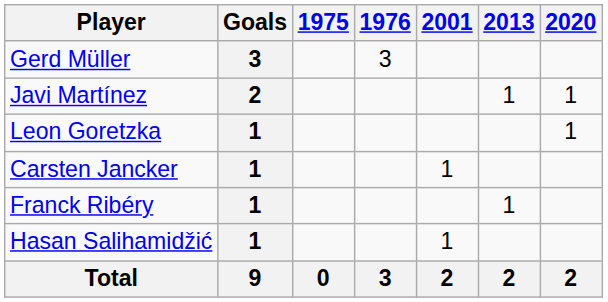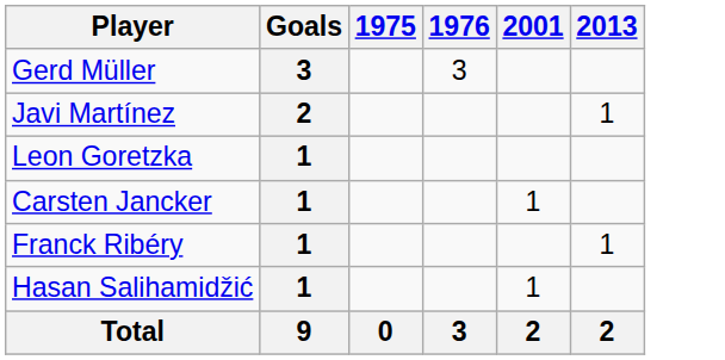- column: 2020 | 1 | 1 | 2
